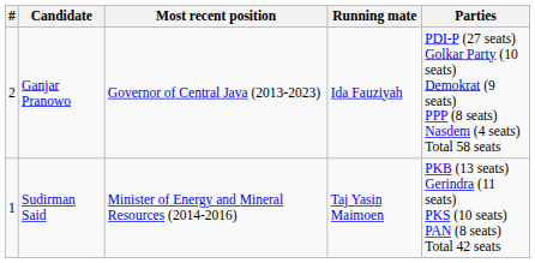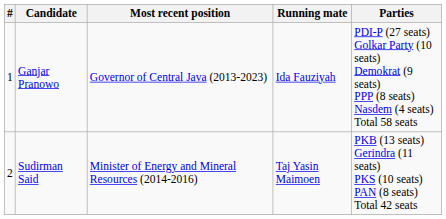Ganjar Pranowo | #: 2 -> 1
Sudirman Said | #: 1 -> 2
